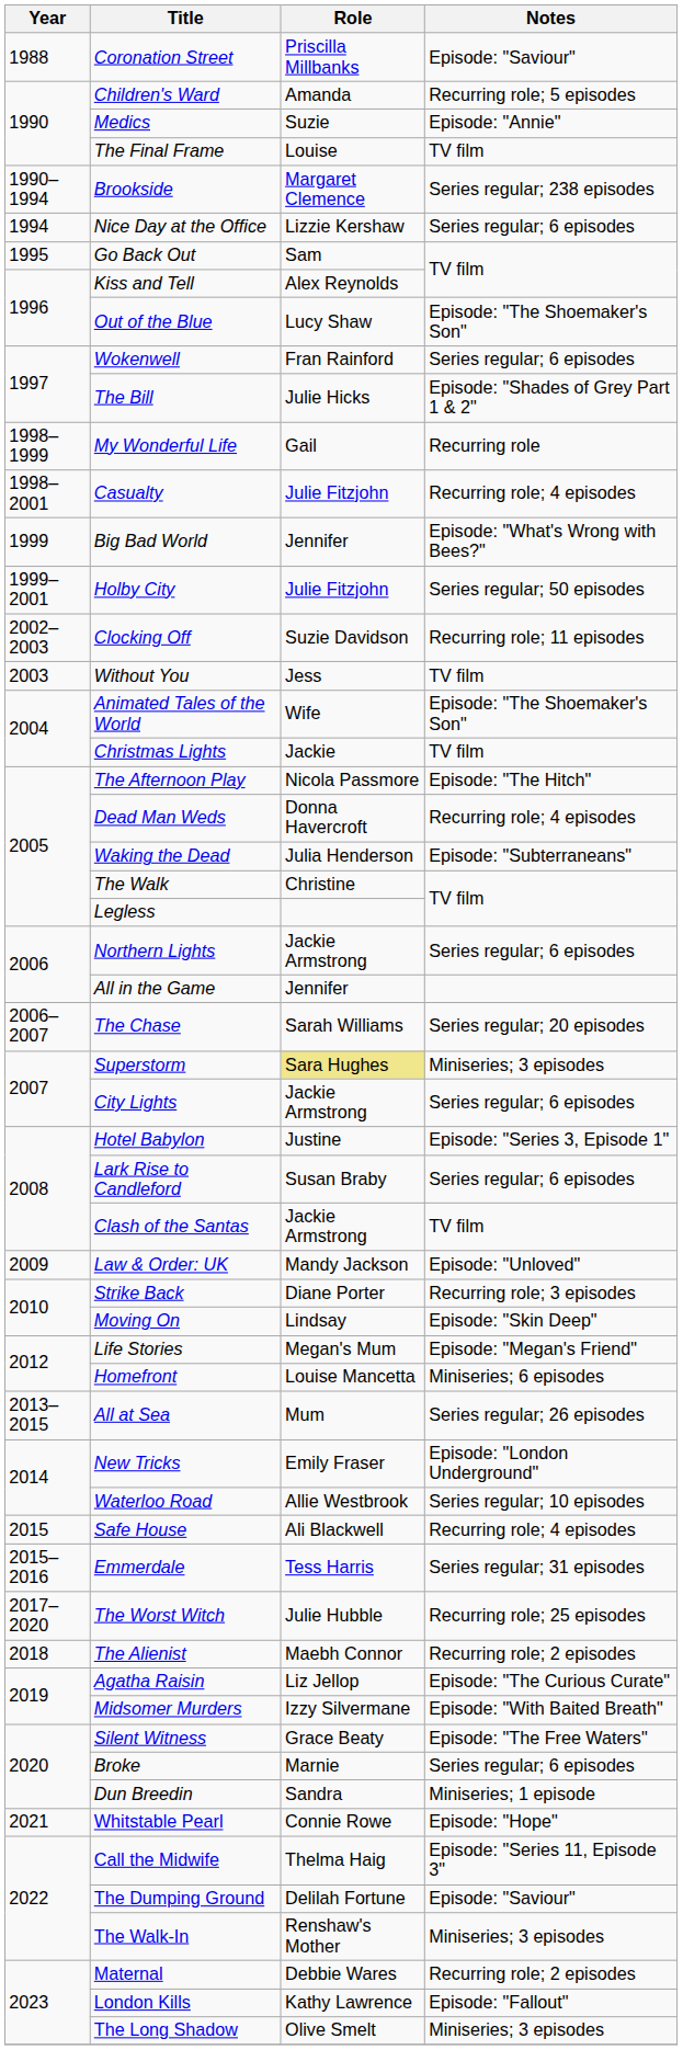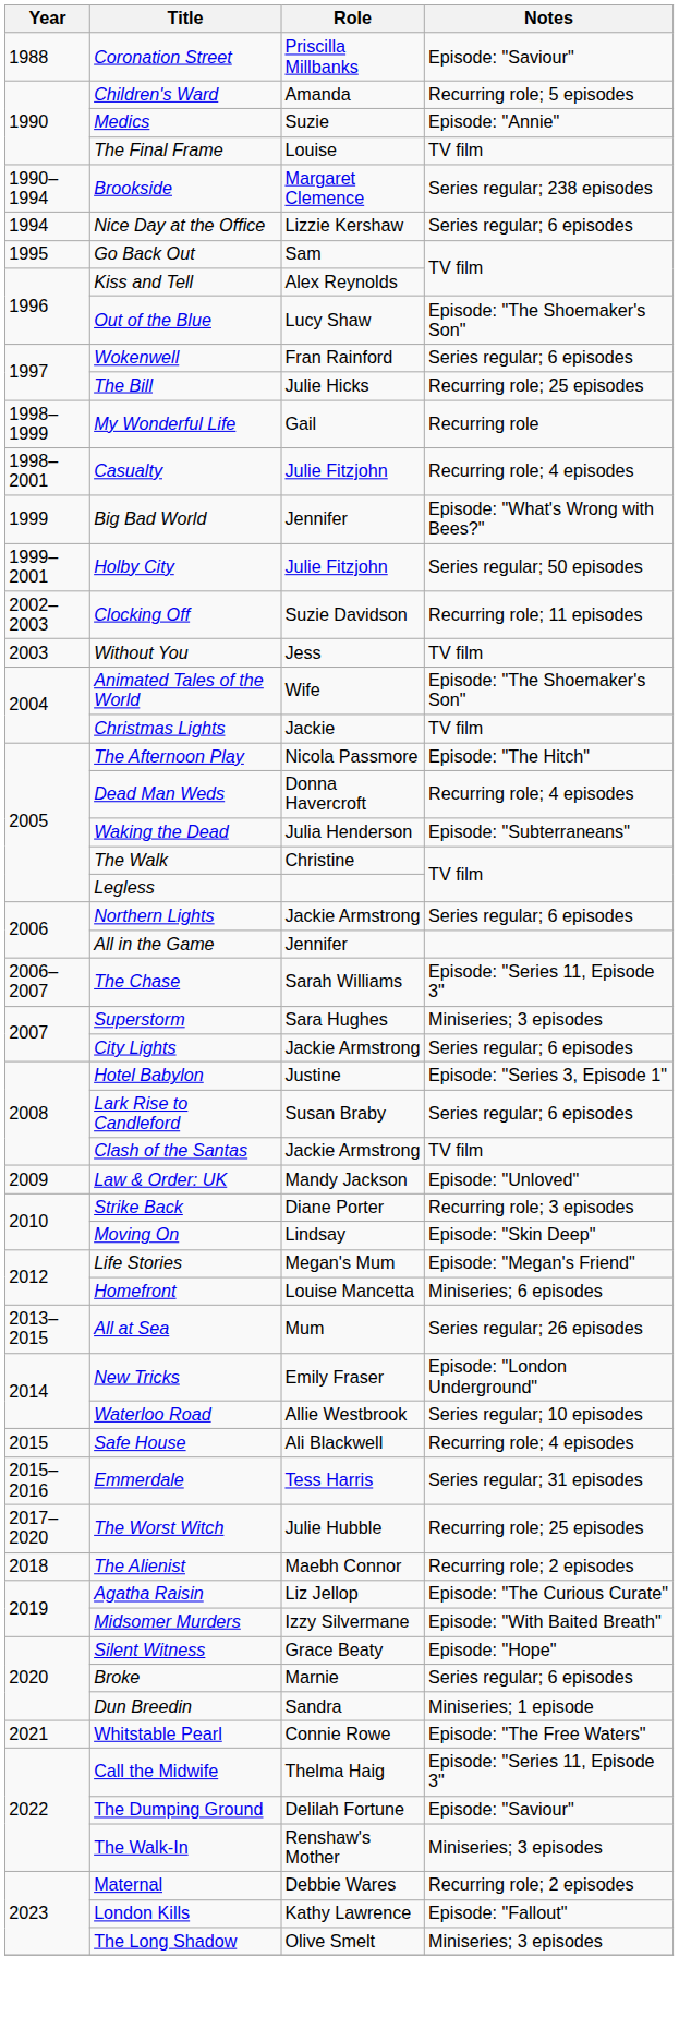The Bill | Notes: Episode: "Shades of Grey Part 1 & 2" -> Recurring role; 25 episodes
The Chase | Notes: Series regular; 20 episodes -> Episode: "Series 11, Episode 3"
Superstorm | Role: khaki background -> no background
Silent Witness | Notes: Episode: "The Free Waters" -> Episode: "Hope"
Whitstable Pearl | Notes: Episode: "Hope" -> Episode: "The Free Waters"
